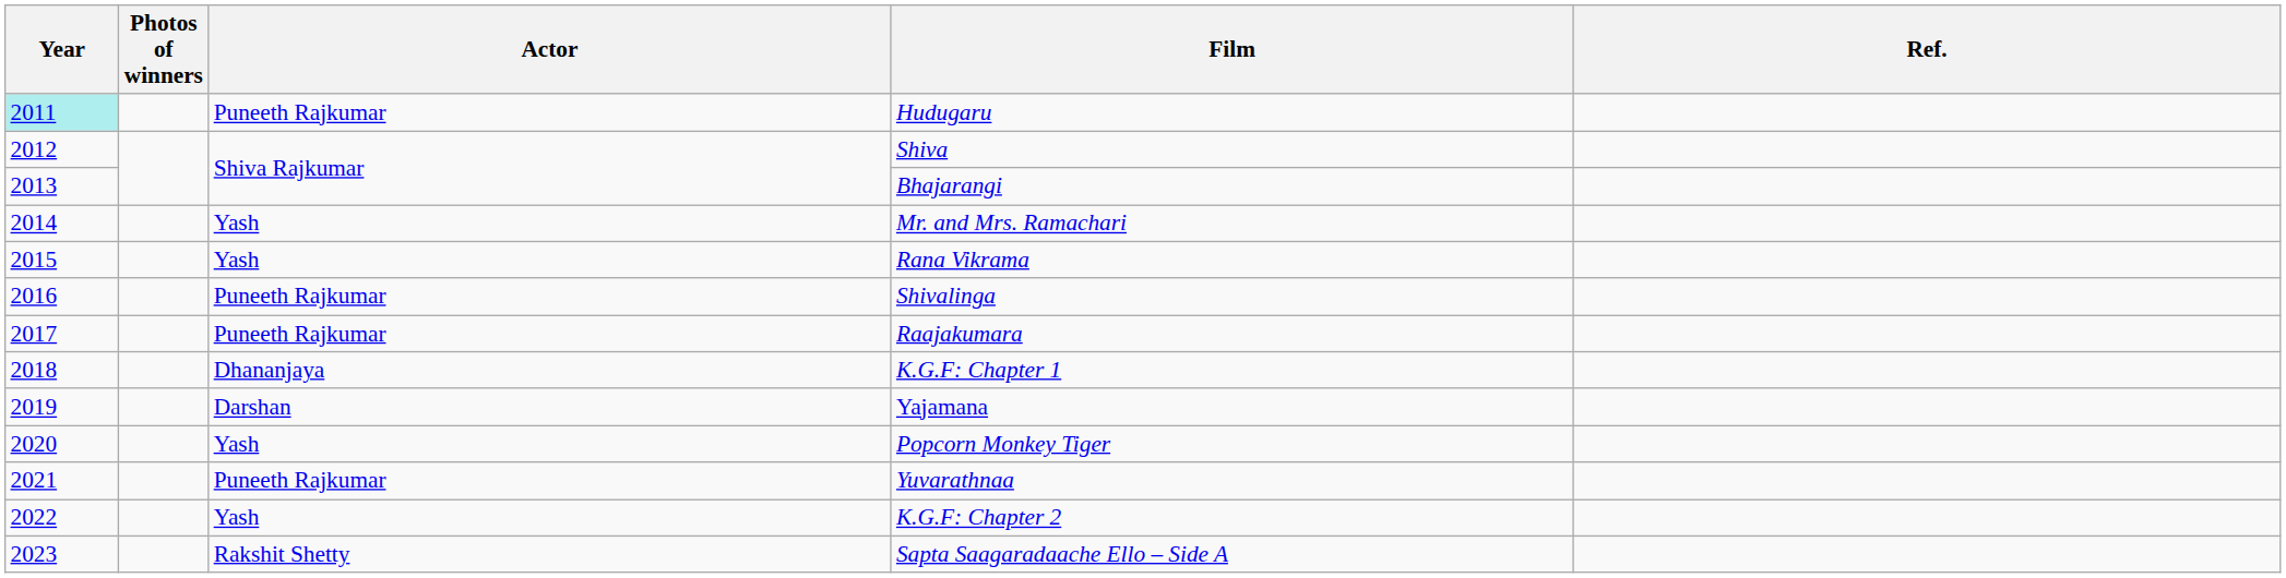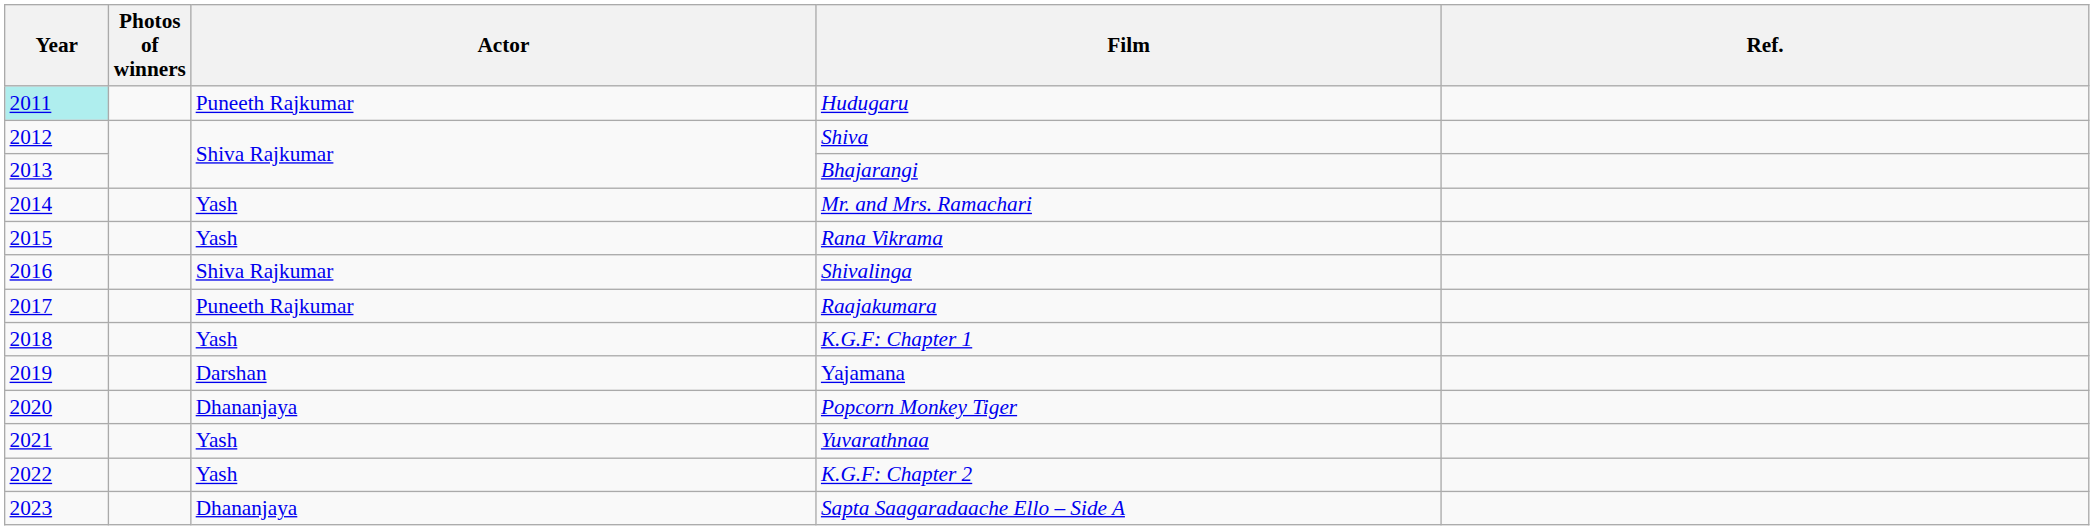Shivalinga | Actor: Puneeth Rajkumar -> Shiva Rajkumar
K.G.F: Chapter 1 | Actor: Dhananjaya -> Yash
Popcorn Monkey Tiger | Actor: Yash -> Dhananjaya
Yuvarathnaa | Actor: Puneeth Rajkumar -> Yash
Sapta Saagaradaache Ello – Side A | Actor: Rakshit Shetty -> Dhananjaya
